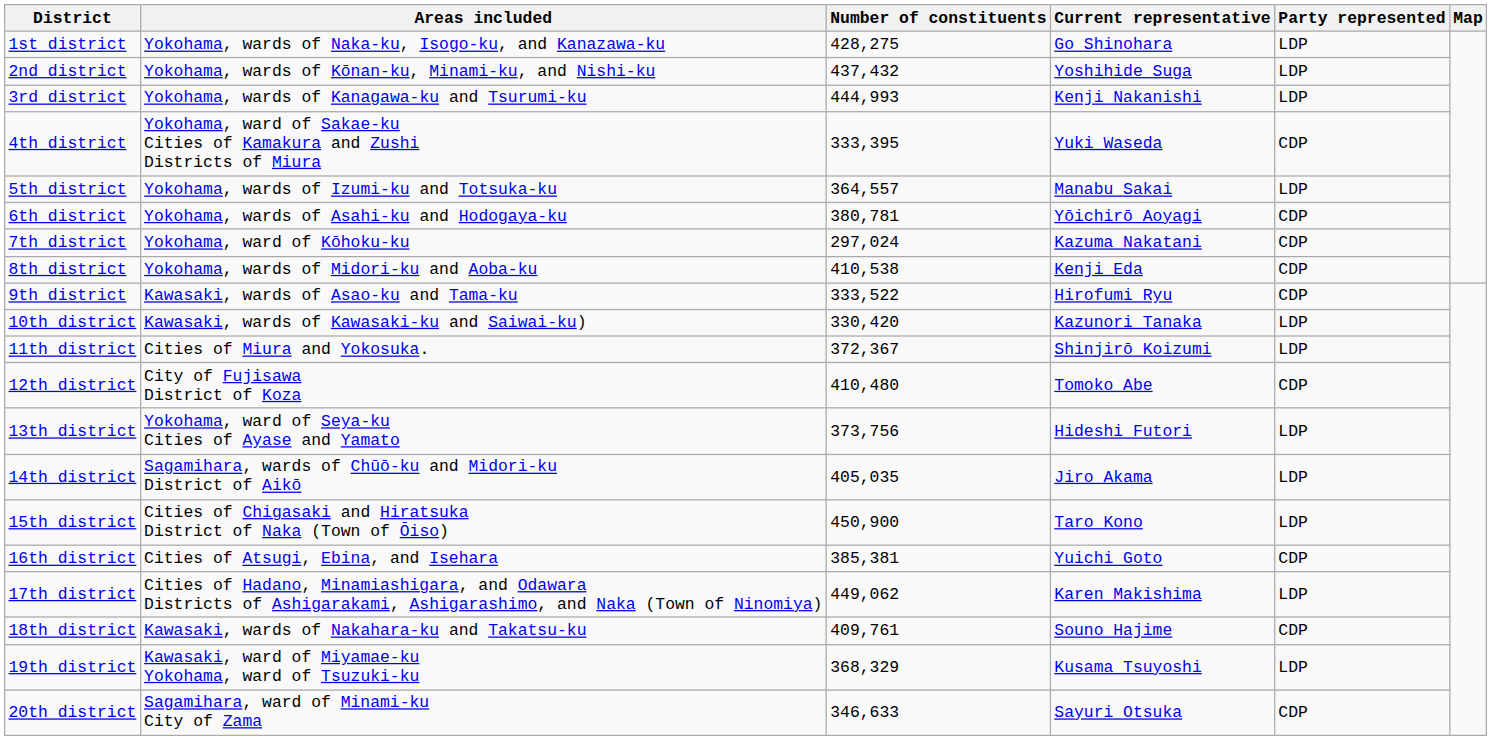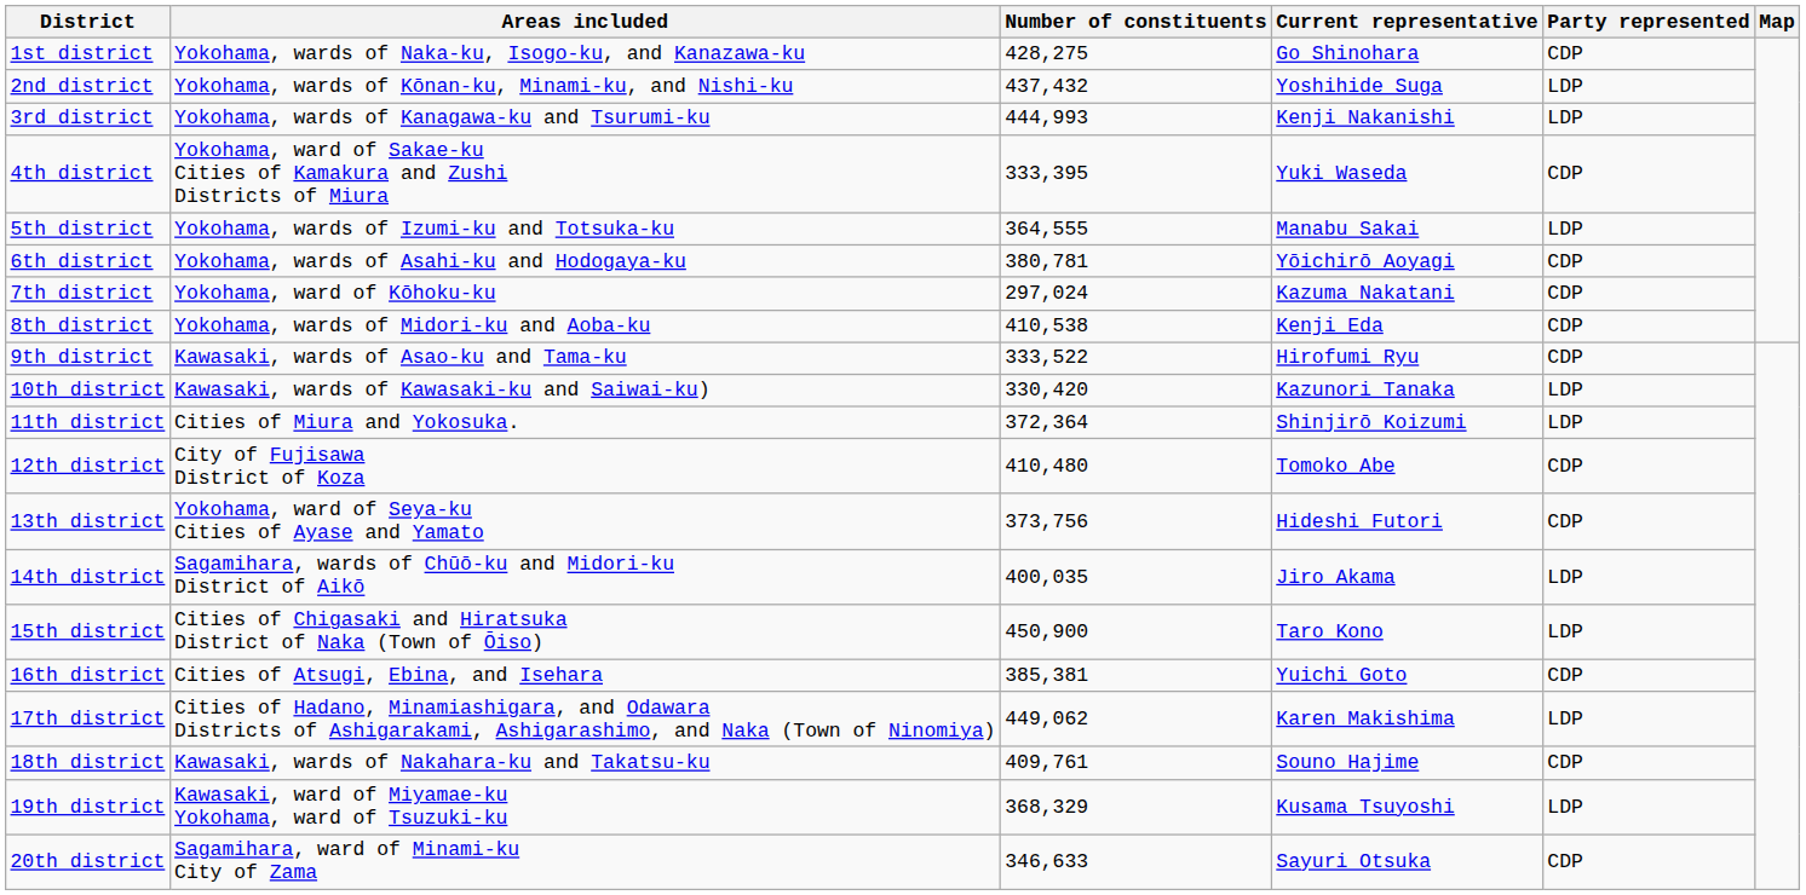1st district | Party represented: LDP -> CDP
5th district | Number of constituents: 364,557 -> 364,555
11th district | Number of constituents: 372,367 -> 372,364
13th district | Party represented: LDP -> CDP
14th district | Number of constituents: 405,035 -> 400,035
